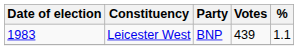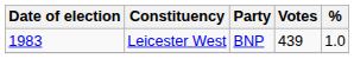Leicester West | %: 1.1 -> 1.0
